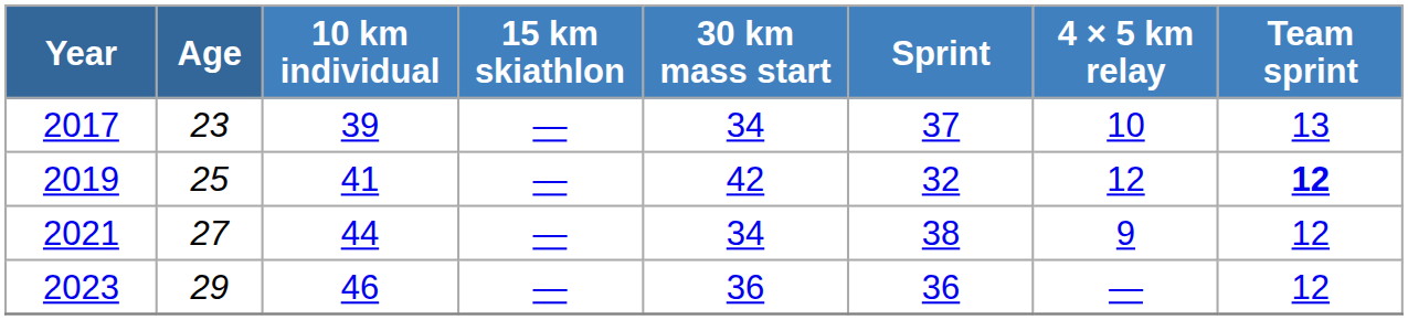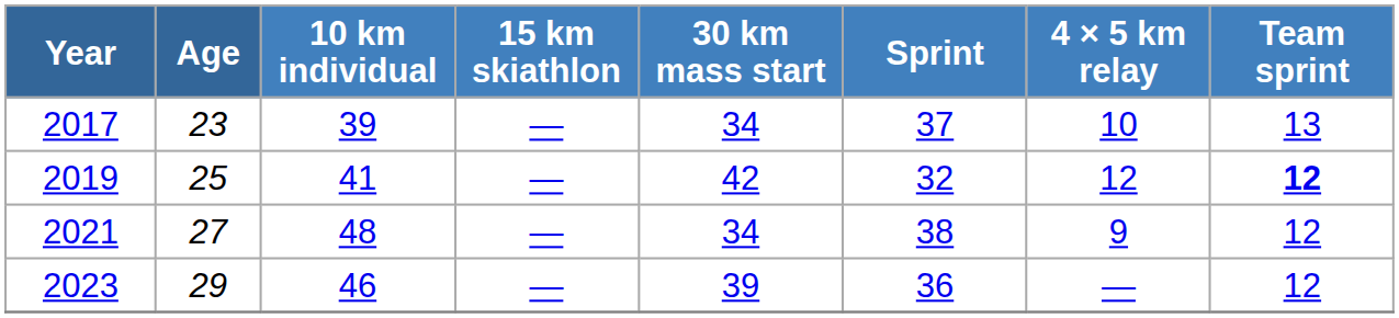2021 | 10 km individual: 44 -> 48
2023 | 30 km mass start: 36 -> 39
